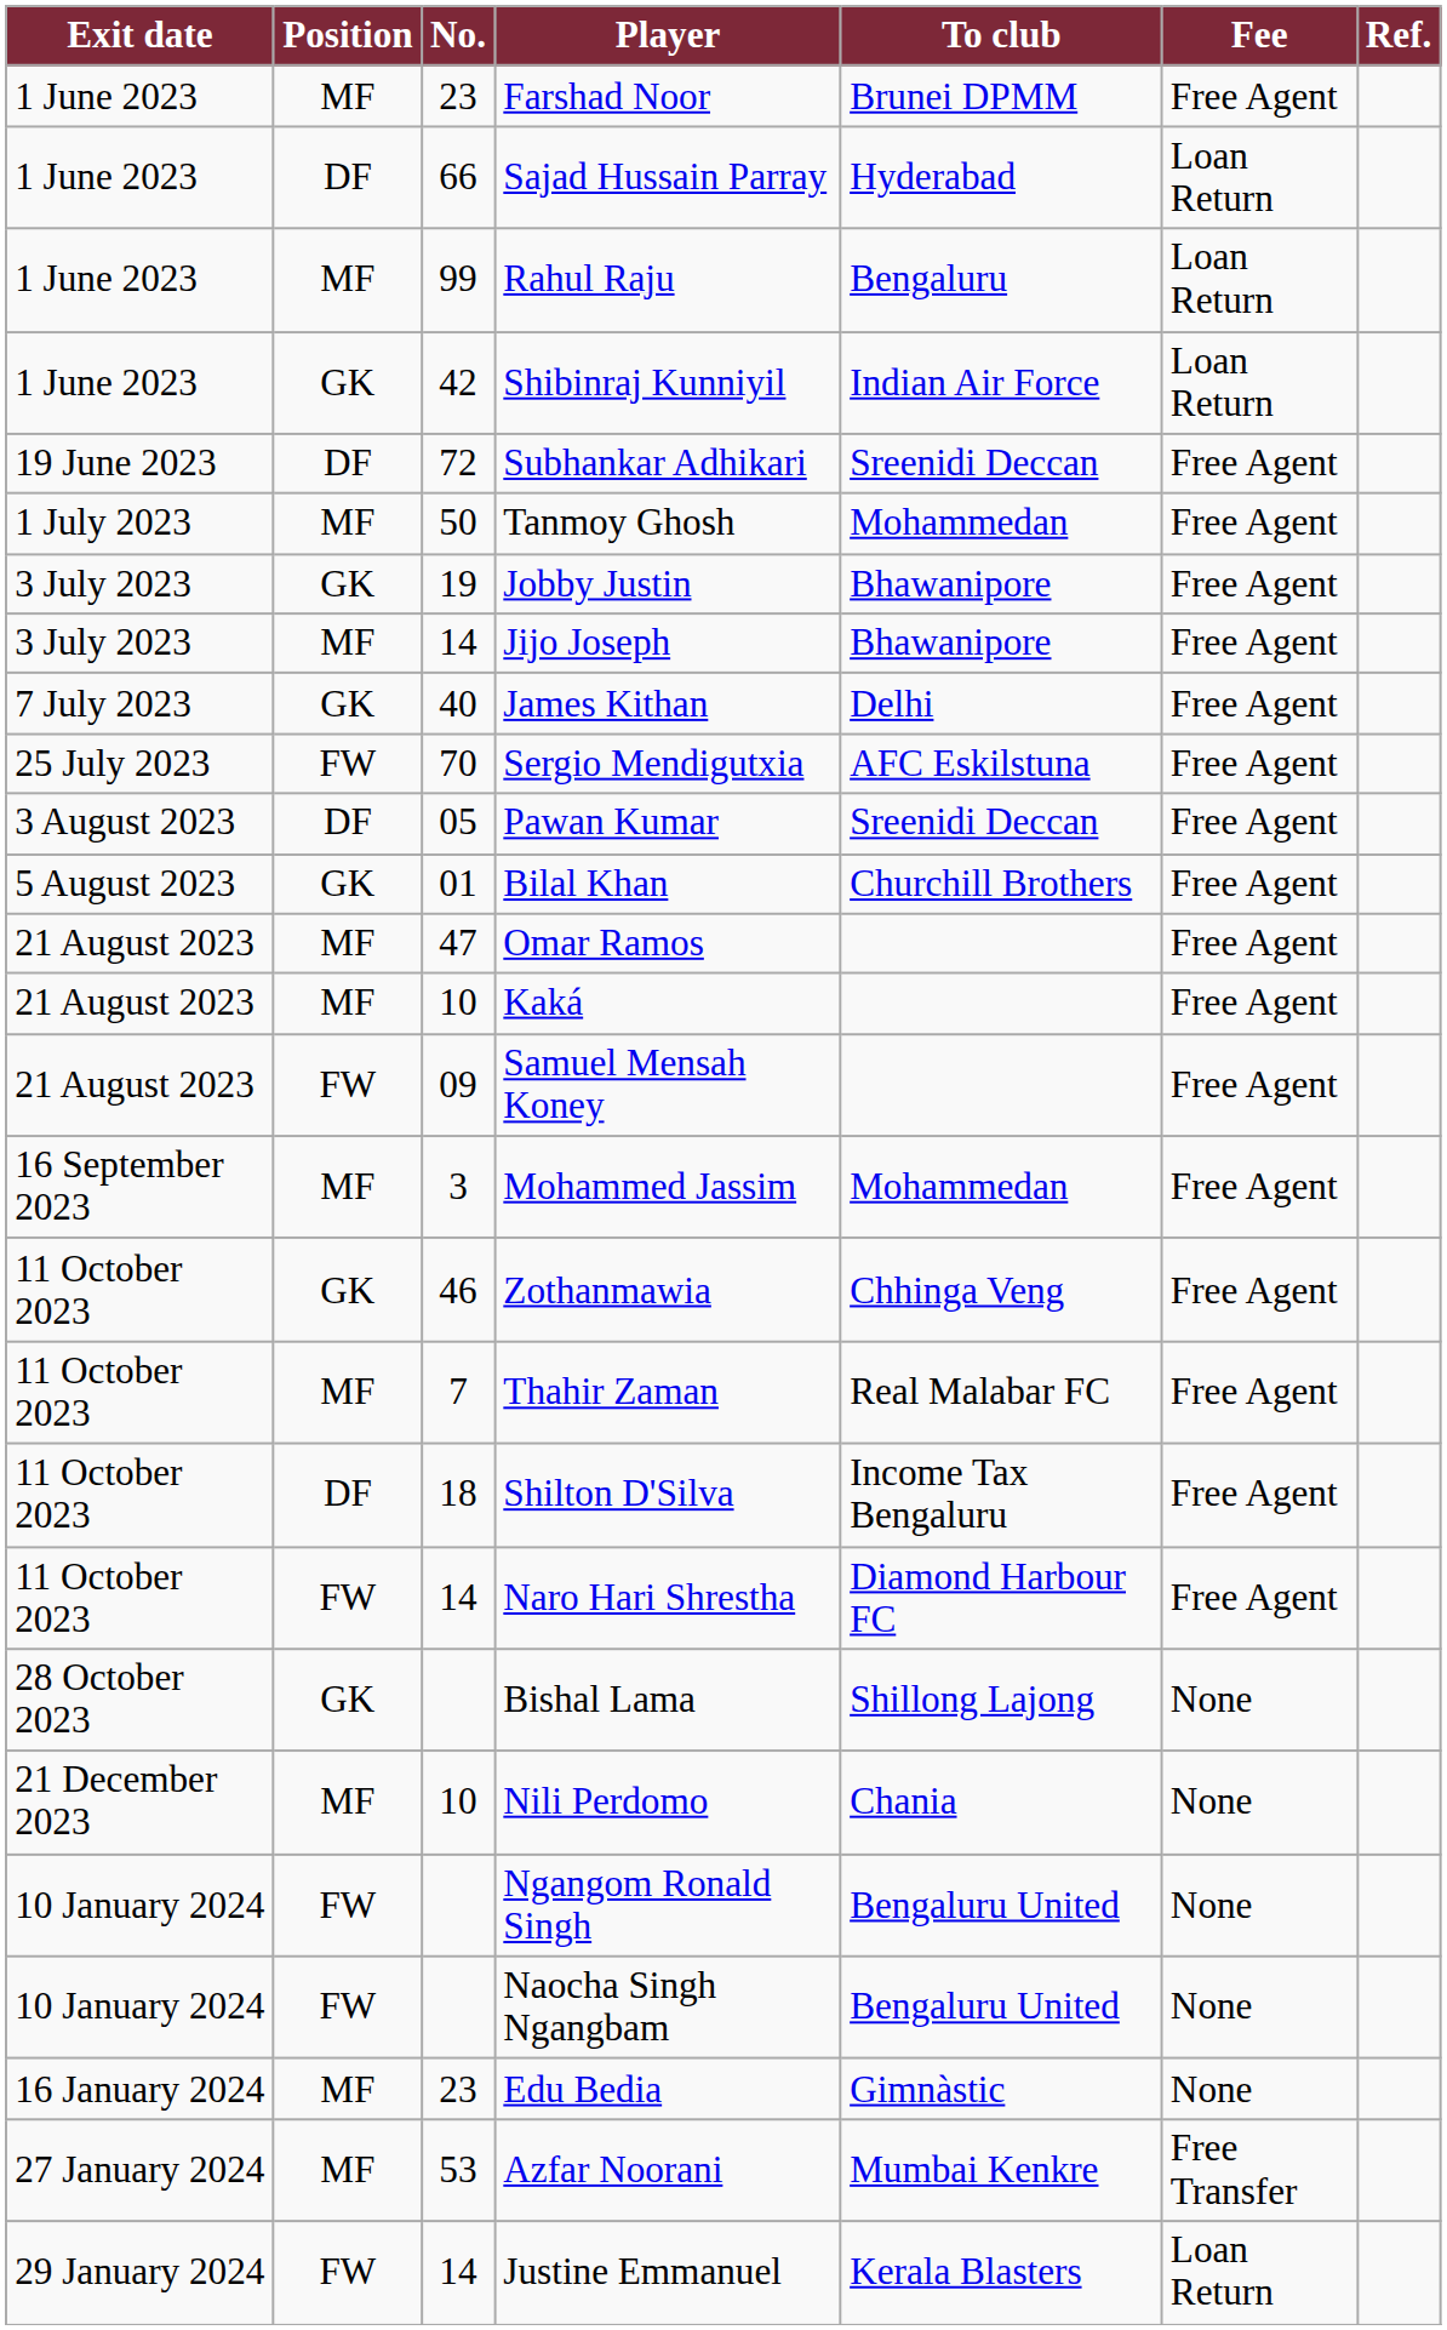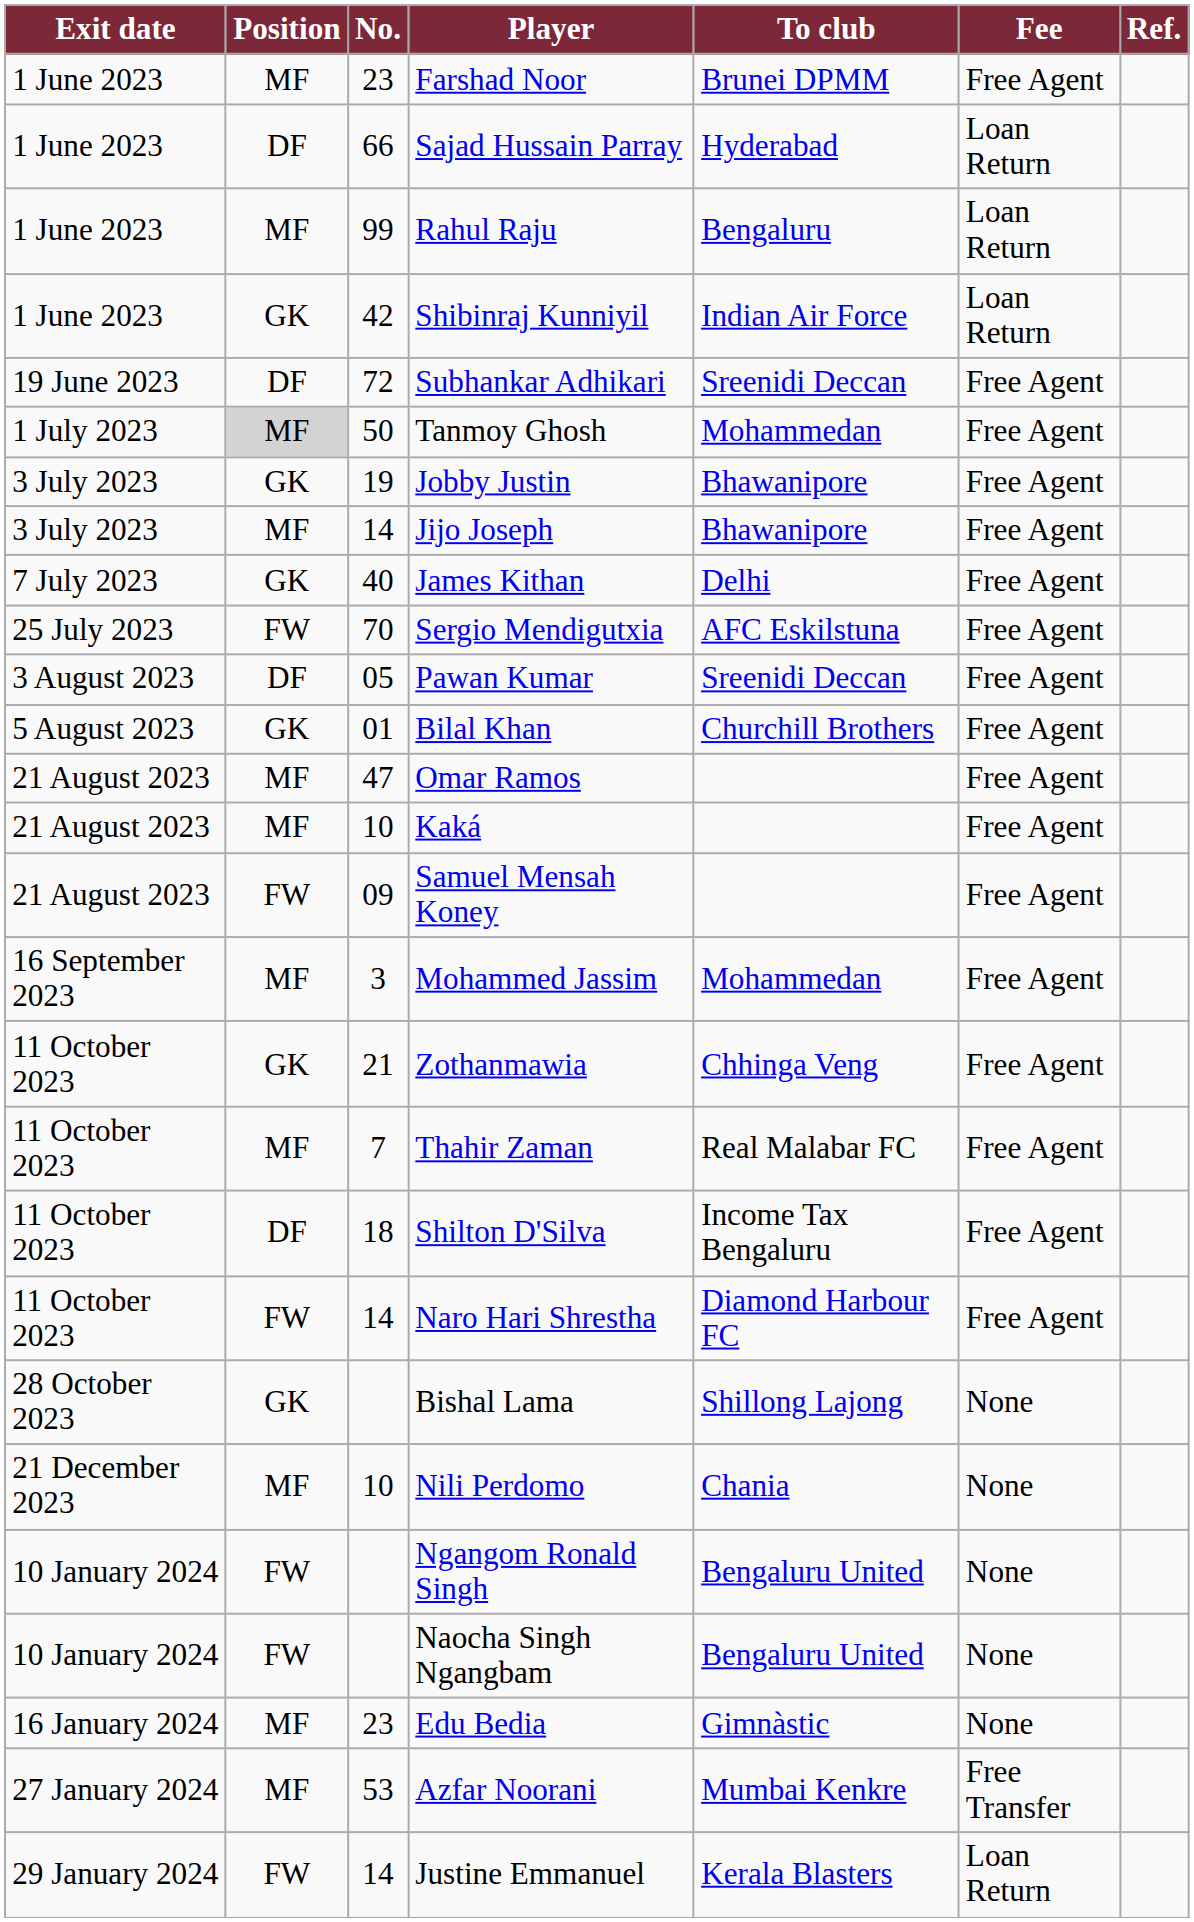Tanmoy Ghosh | Position: no background -> lightgrey background
Zothanmawia | No.: 46 -> 21
